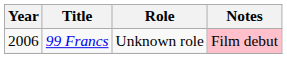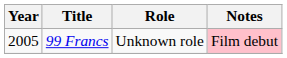99 Francs | Year: 2006 -> 2005
